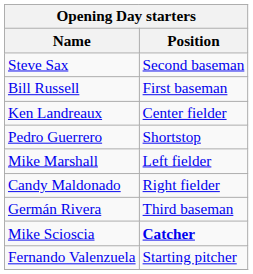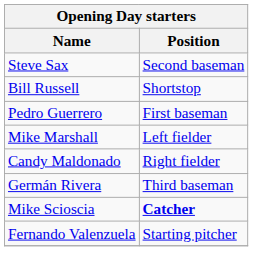Bill Russell | Position: First baseman -> Shortstop
- row: Ken Landreaux | Center fielder
Pedro Guerrero | Position: Shortstop -> First baseman
